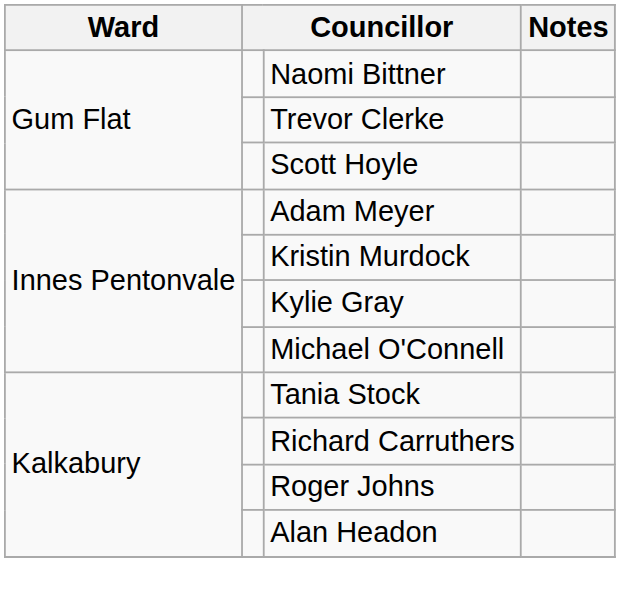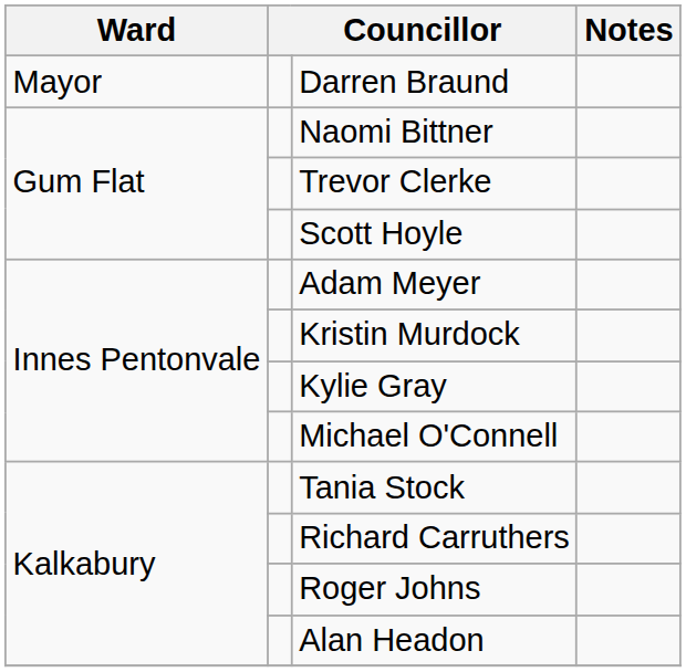+ row: Mayor | Darren Braund
